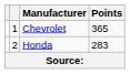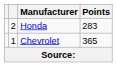rows swapped: Chevrolet <-> Honda
